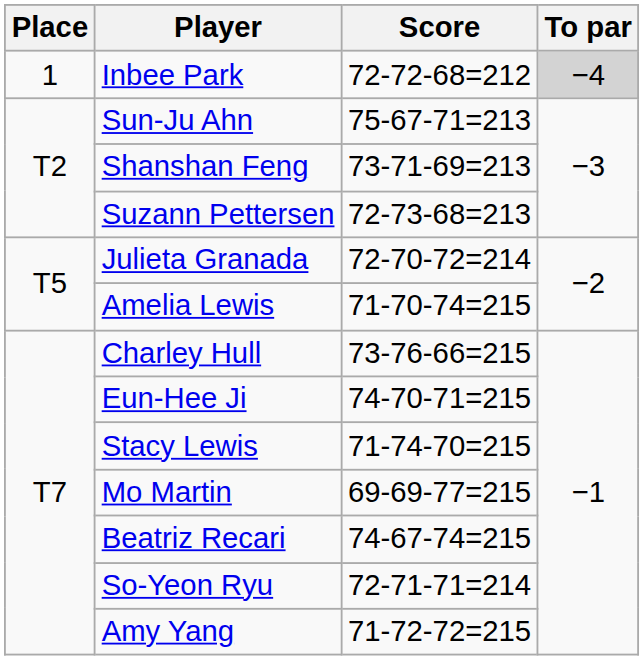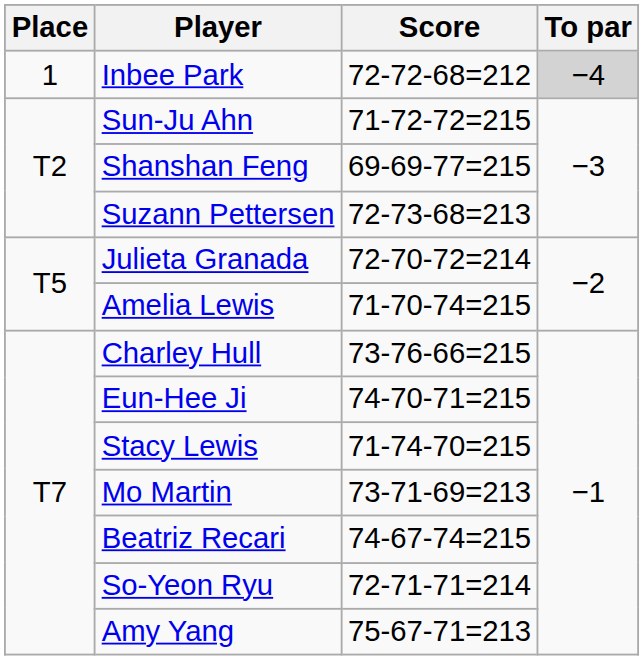Sun-Ju Ahn | Score: 75-67-71=213 -> 71-72-72=215
Shanshan Feng | Score: 73-71-69=213 -> 69-69-77=215
Mo Martin | Score: 69-69-77=215 -> 73-71-69=213
Amy Yang | Score: 71-72-72=215 -> 75-67-71=213
